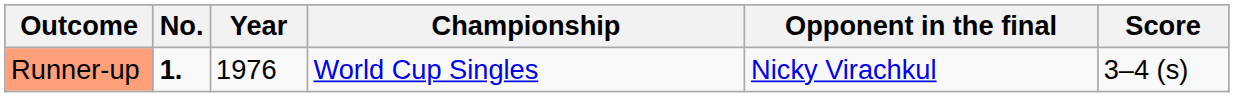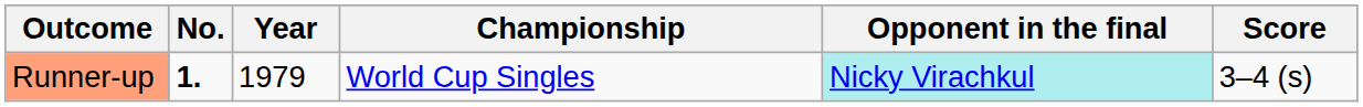Runner-up | Year: 1976 -> 1979
Runner-up | Opponent in the final: no background -> paleturquoise background
